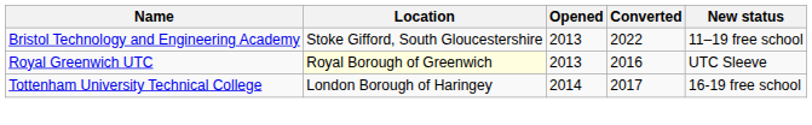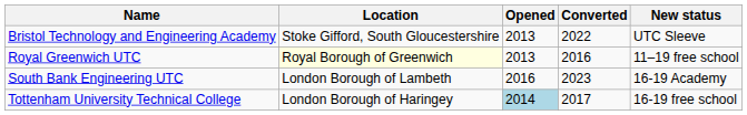Bristol Technology and Engineering Academy | New status: 11–19 free school -> UTC Sleeve
Royal Greenwich UTC | New status: UTC Sleeve -> 11–19 free school
+ row: South Bank Engineering UTC | London Borough of Lambeth | 2016 | 2023 | 16-19 Academy
Tottenham University Technical College | Opened: no background -> lightblue background
